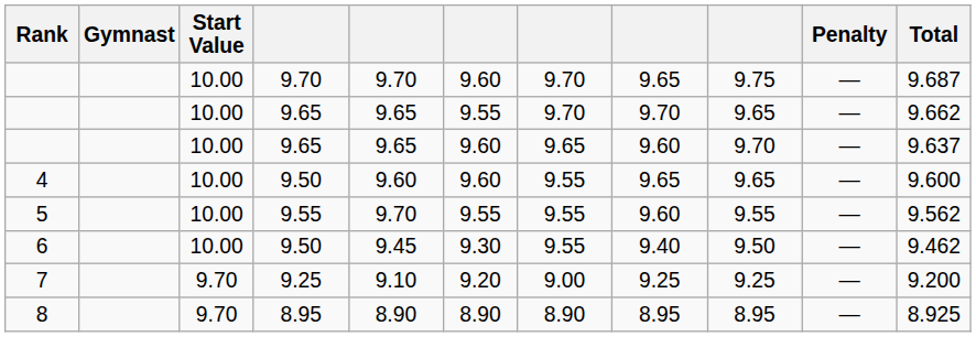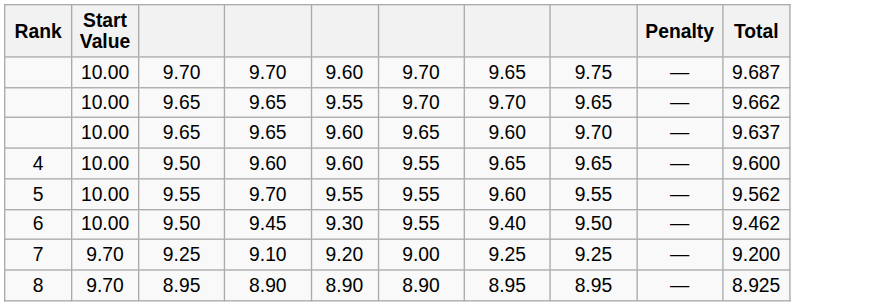- column: Gymnast
